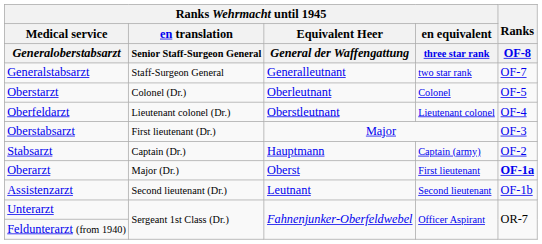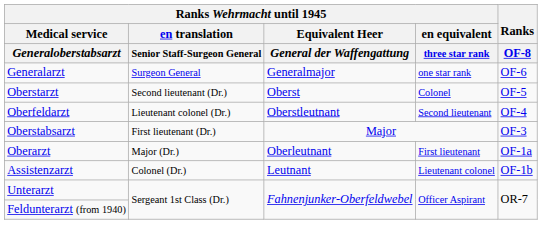- row: Generalstabsarzt | Staff-Surgeon General | Generalleutnant | two star rank | OF-7
+ row: Generalarzt | Surgeon General | Generalmajor | one star rank | OF-6
Oberstarzt | column 2: Colonel (Dr.) -> Second lieutenant (Dr.)
Oberstarzt | column 3: Oberleutnant -> Oberst
Oberfeldarzt | Ranks Wehrmacht until 1945 / en equivalent / three star rank: Lieutenant colonel -> Second lieutenant
- row: Stabsarzt | Captain (Dr.) | Hauptmann | Captain (army) | OF-2
Oberarzt | column 3: Oberst -> Oberleutnant
Oberarzt | Ranks / OF-8: bold -> normal
Assistenzarzt | column 2: Second lieutenant (Dr.) -> Colonel (Dr.)
Assistenzarzt | Ranks Wehrmacht until 1945 / en equivalent / three star rank: Second lieutenant -> Lieutenant colonel
